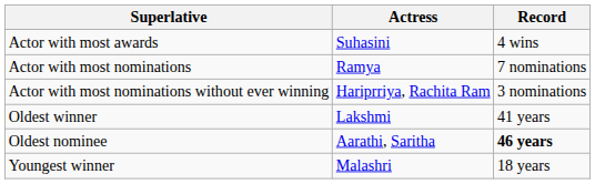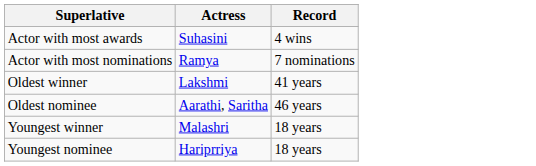- row: Actor with most nominations without ever winning | Hariprriya, Rachita Ram | 3 nominations
Oldest nominee | Record: bold -> normal
+ row: Youngest nominee | Hariprriya | 18 years
